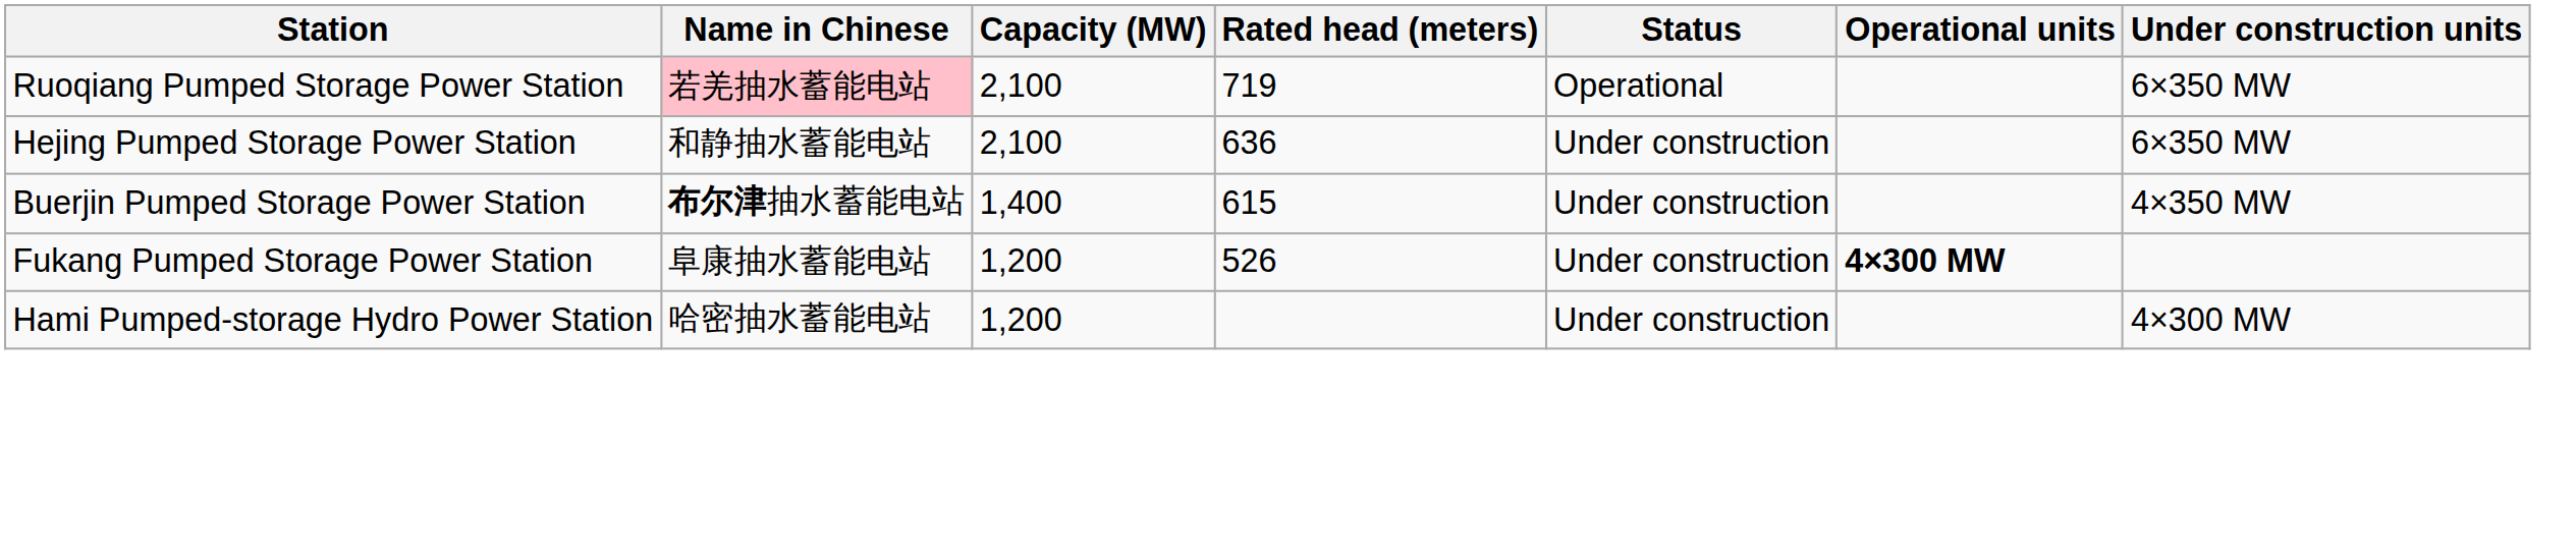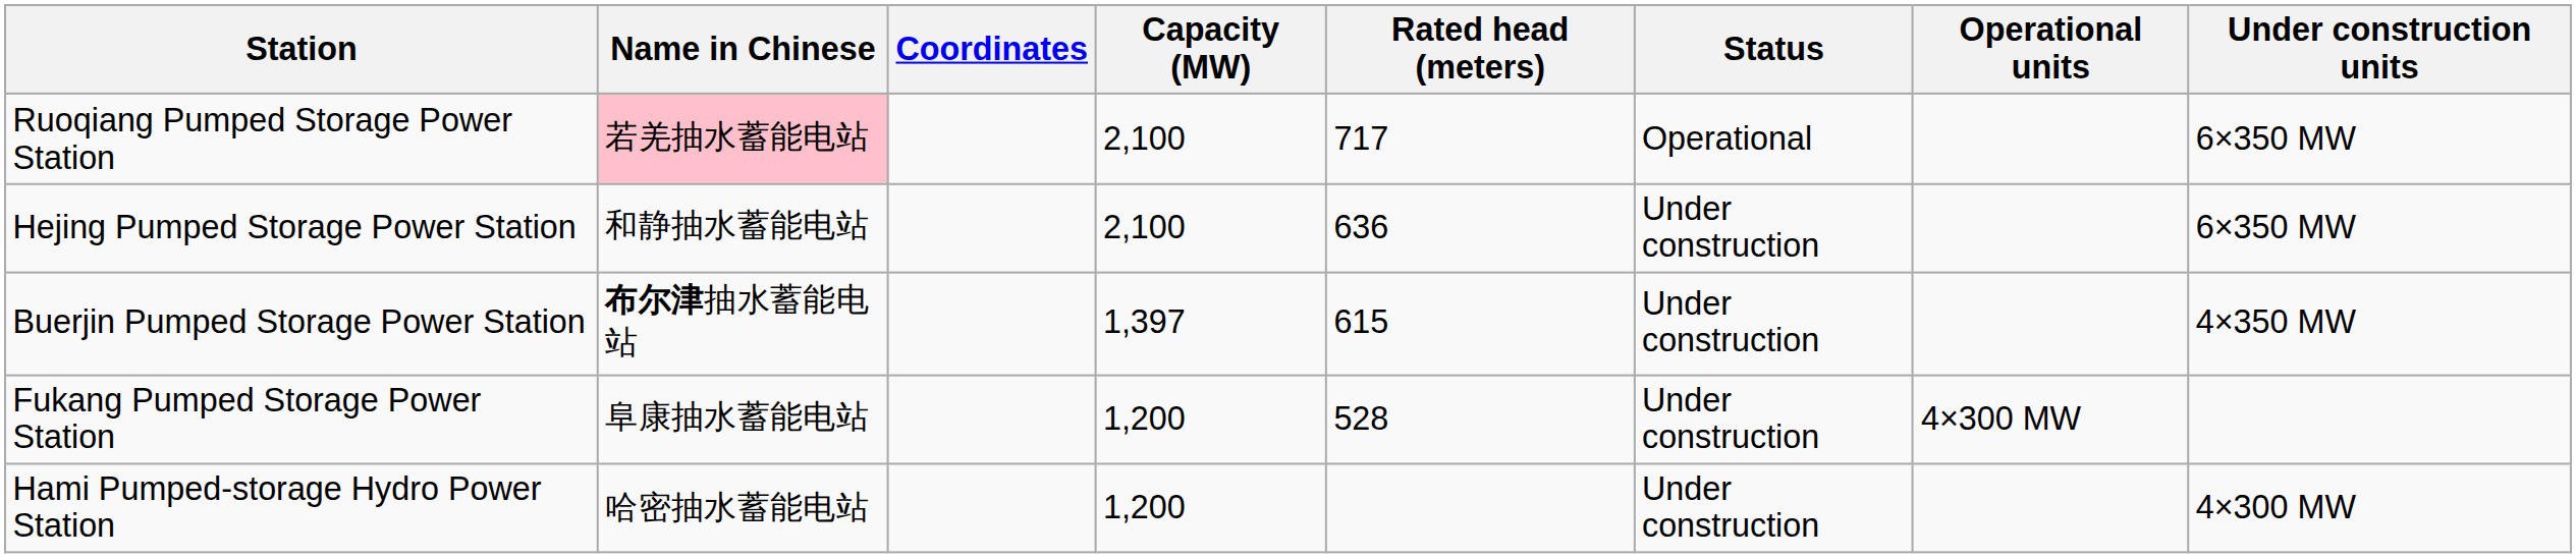+ column: Coordinates
Ruoqiang Pumped Storage Power Station | Rated head (meters): 719 -> 717
Buerjin Pumped Storage Power Station | Capacity (MW): 1,400 -> 1,397
Fukang Pumped Storage Power Station | Rated head (meters): 526 -> 528
Fukang Pumped Storage Power Station | Operational units: bold -> normal
